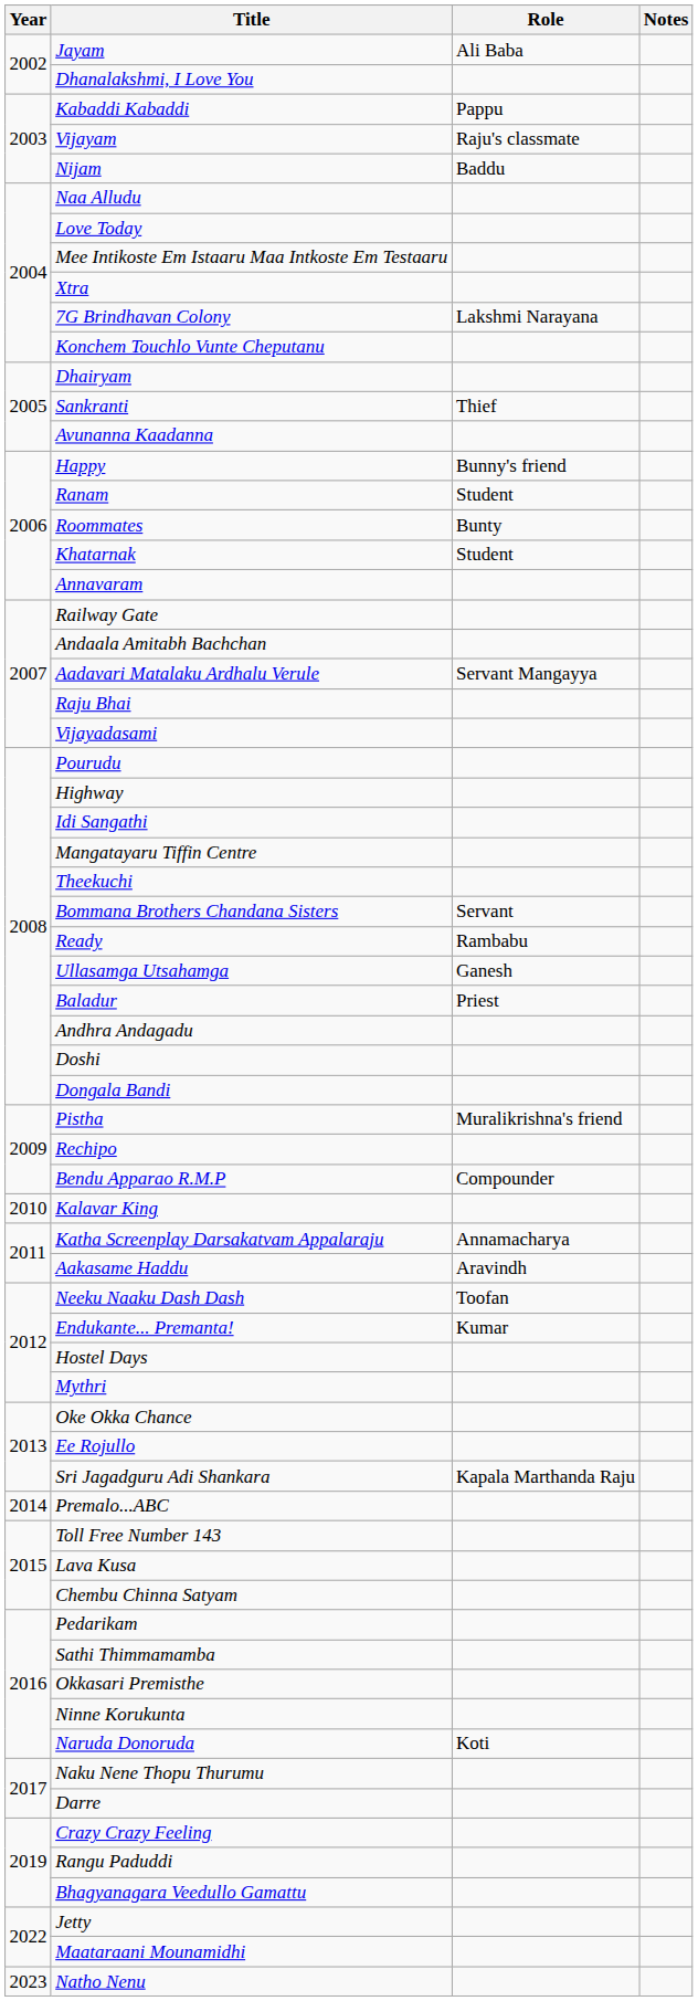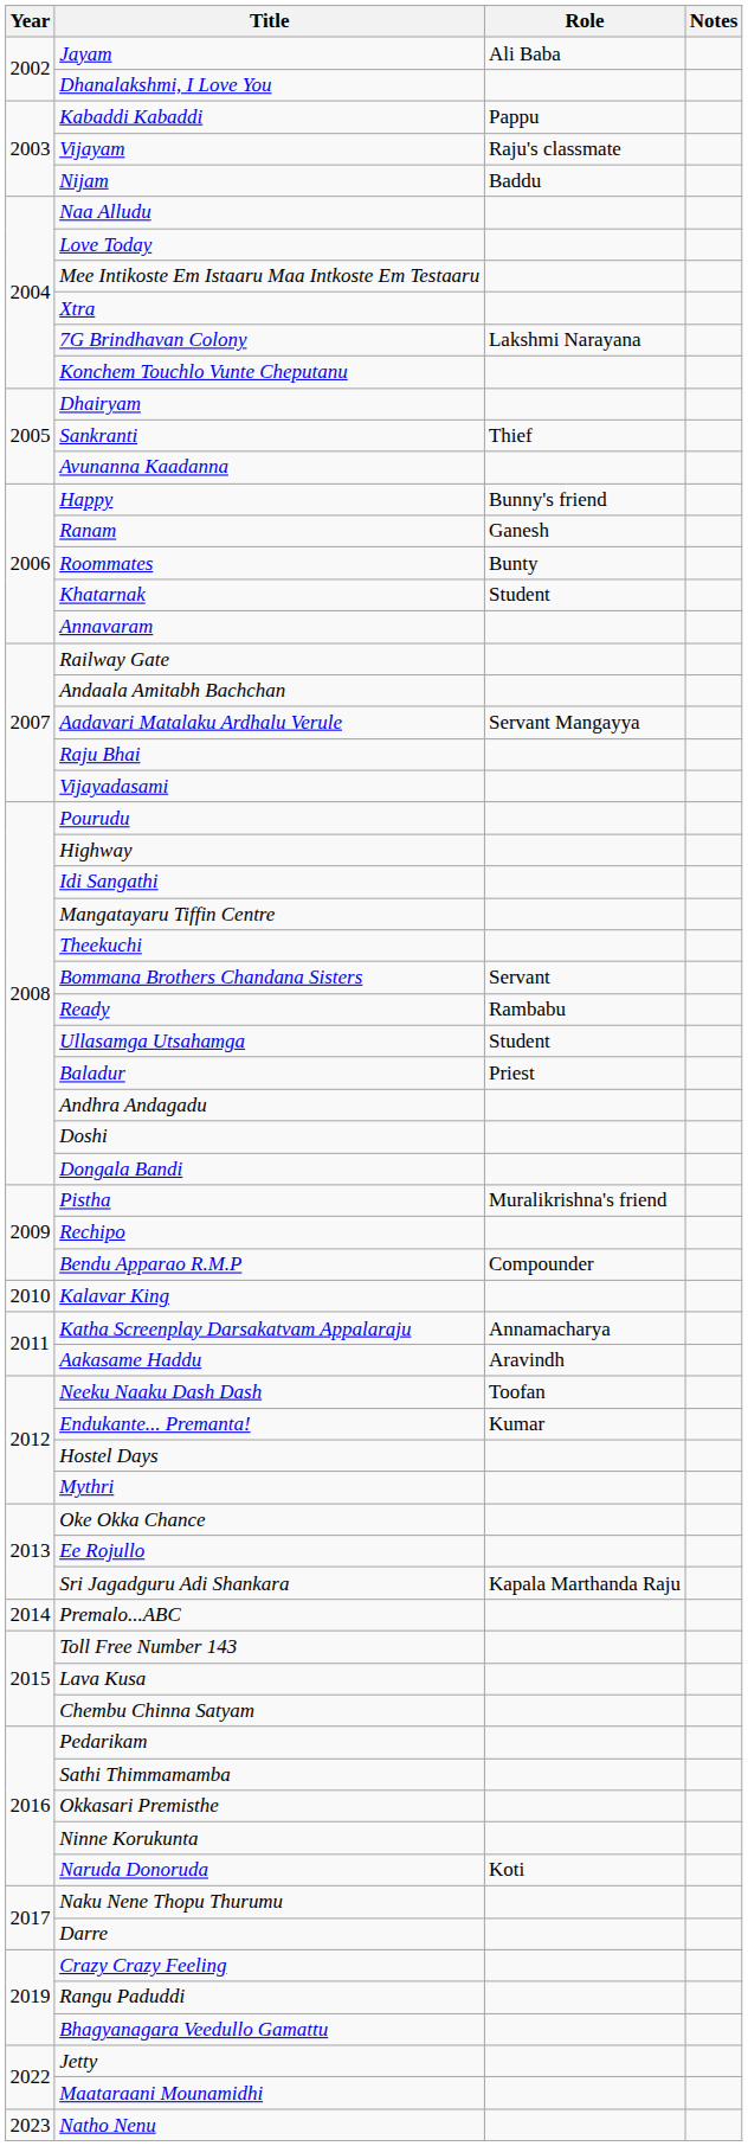Ranam | Role: Student -> Ganesh
Ullasamga Utsahamga | Role: Ganesh -> Student
